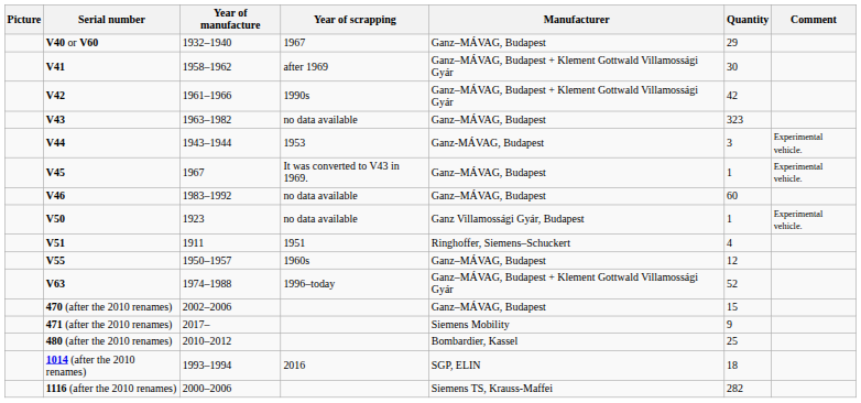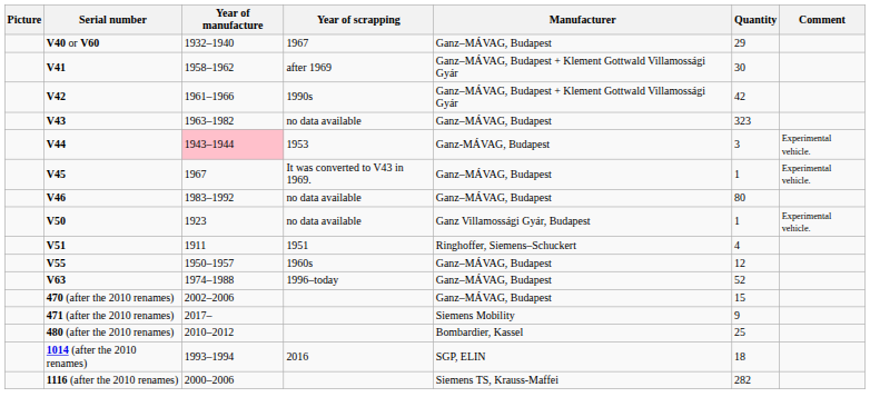V44 | Year of manufacture: no background -> pink background
V46 | Quantity: 60 -> 80
V63 | Manufacturer: Ganz–MÁVAG, Budapest + Klement Gottwald Villamossági Gyár -> Ganz–MÁVAG, Budapest
